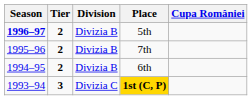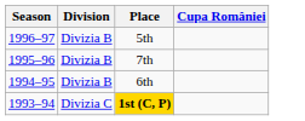- column: Tier | 2 | 2 | 2 | 3
5th | Season: bold -> normal
